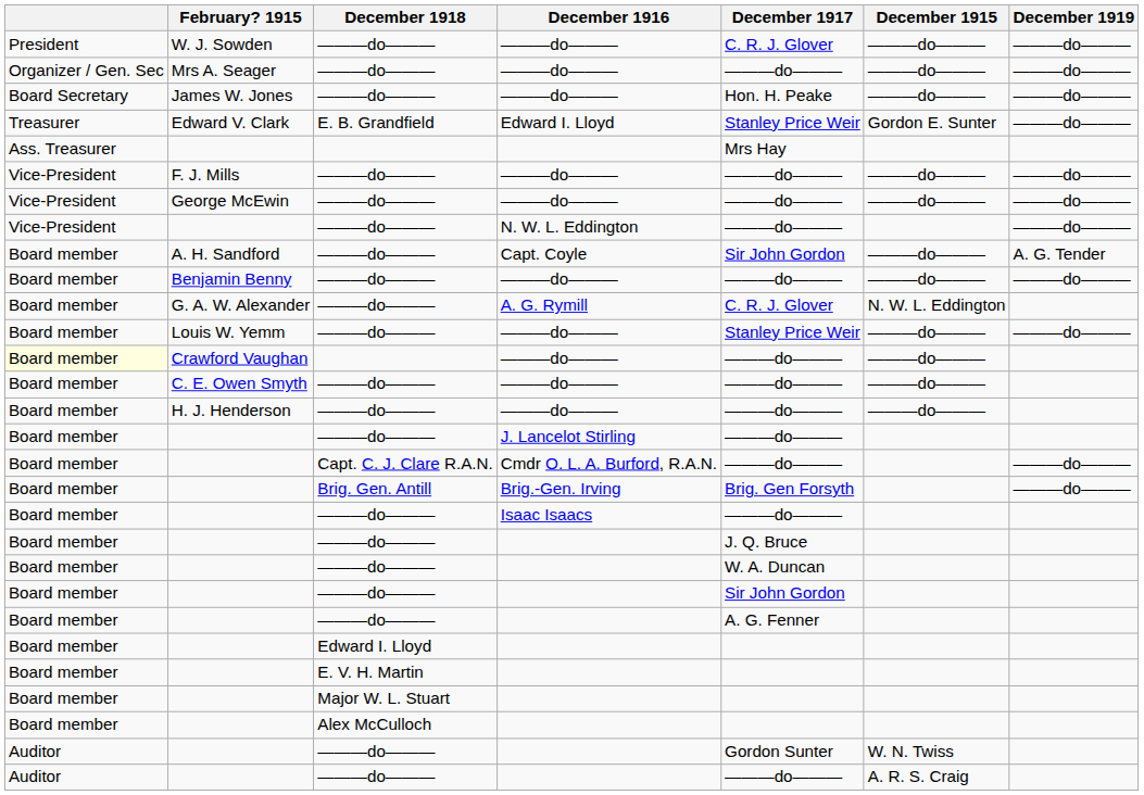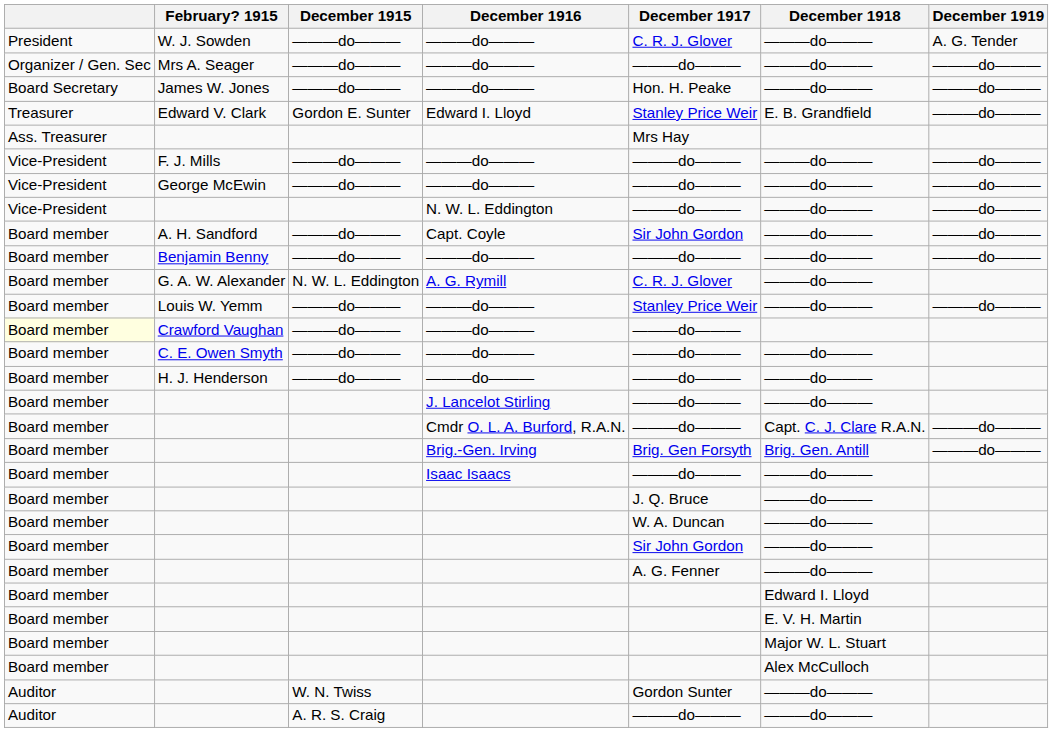columns swapped: December 1915 <-> December 1918
W. J. Sowden | December 1919: ———do——— -> A. G. Tender
A. H. Sandford | December 1919: A. G. Tender -> ———do———
